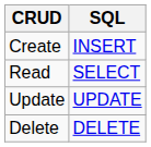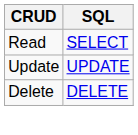- row: Create | INSERT
